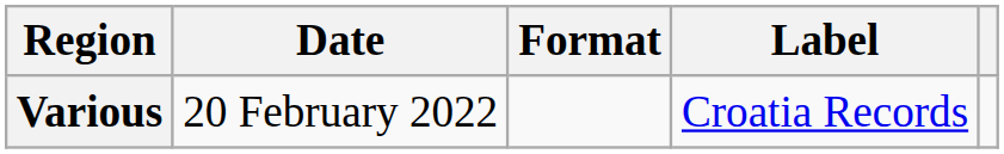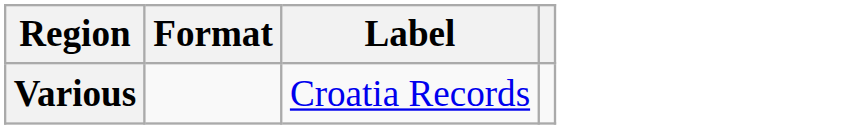- column: Date | 20 February 2022
